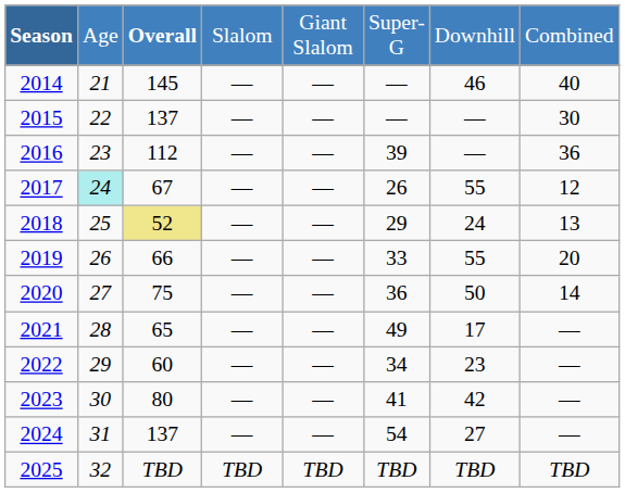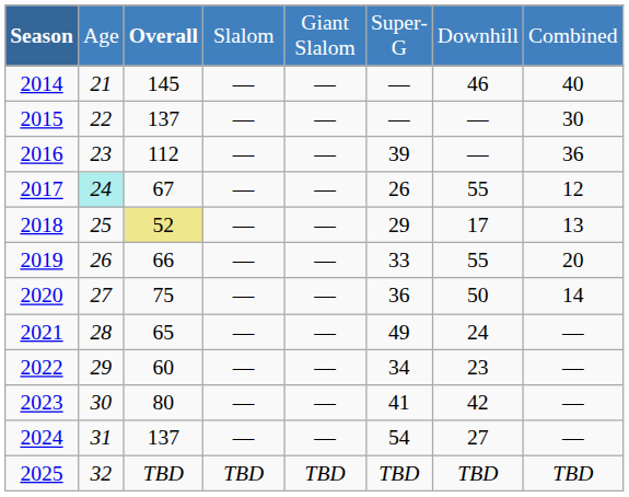2018 | column 7: 24 -> 17
2021 | column 7: 17 -> 24
